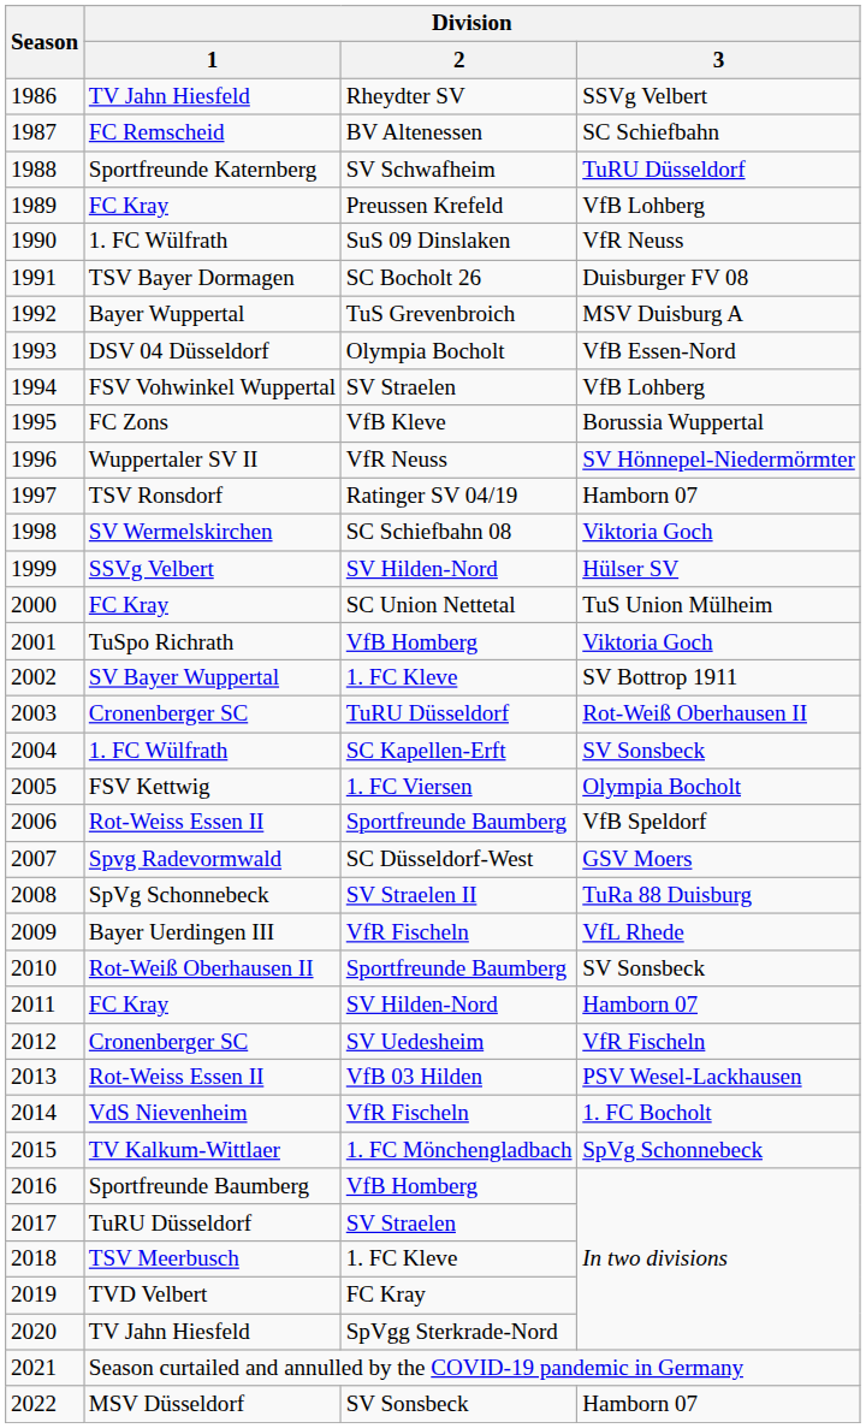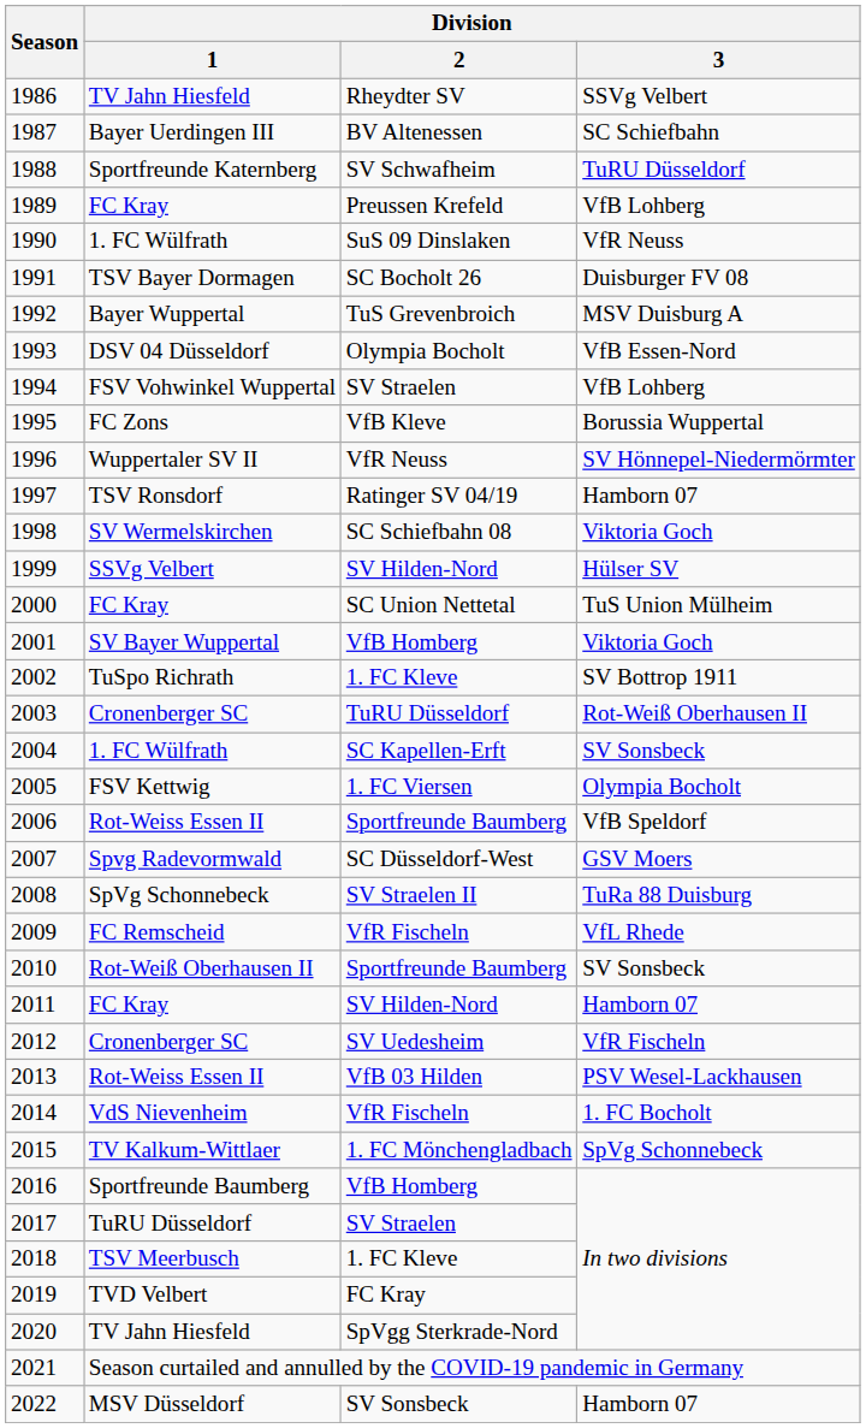1987 | Division / 1: FC Remscheid -> Bayer Uerdingen III
2001 | Division / 1: TuSpo Richrath -> SV Bayer Wuppertal
2002 | Division / 1: SV Bayer Wuppertal -> TuSpo Richrath
2009 | Division / 1: Bayer Uerdingen III -> FC Remscheid
